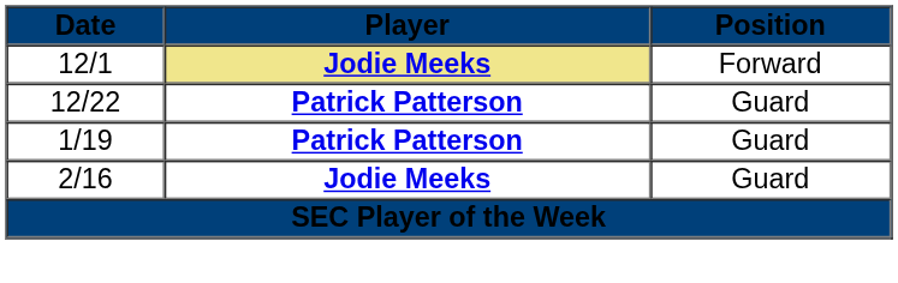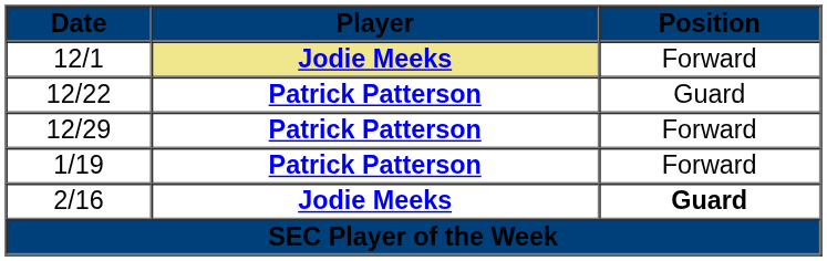+ row: 12/29 | Patrick Patterson | Forward
1/19 | Position: Guard -> Forward
2/16 | Position: normal -> bold
